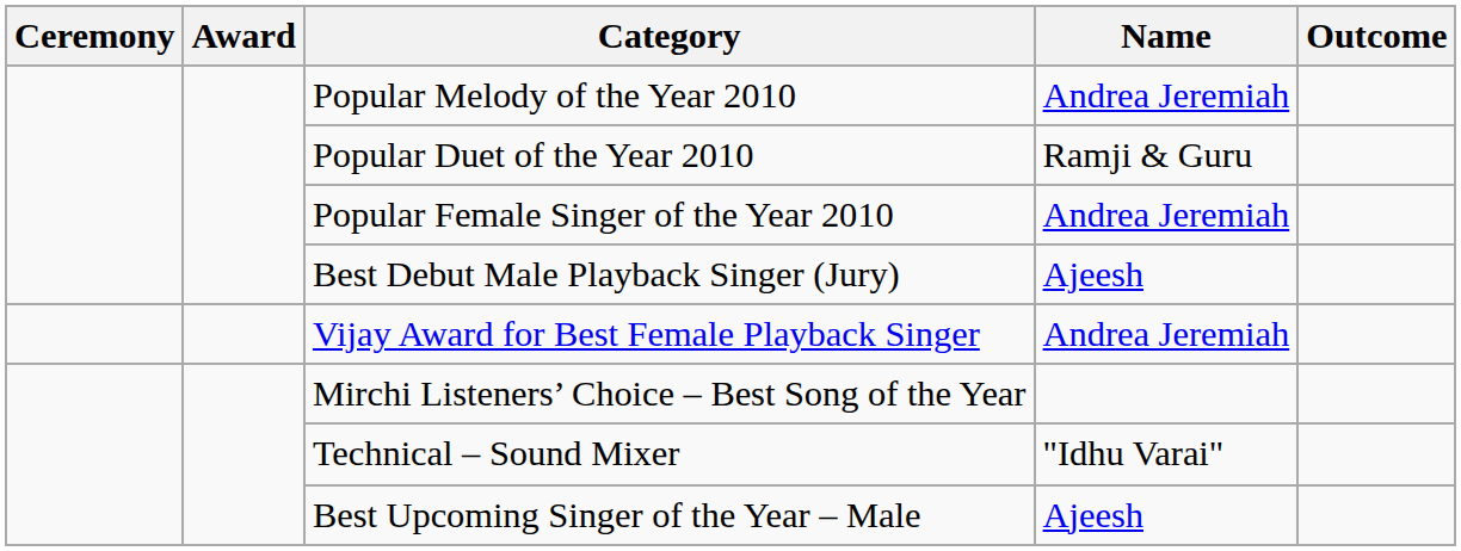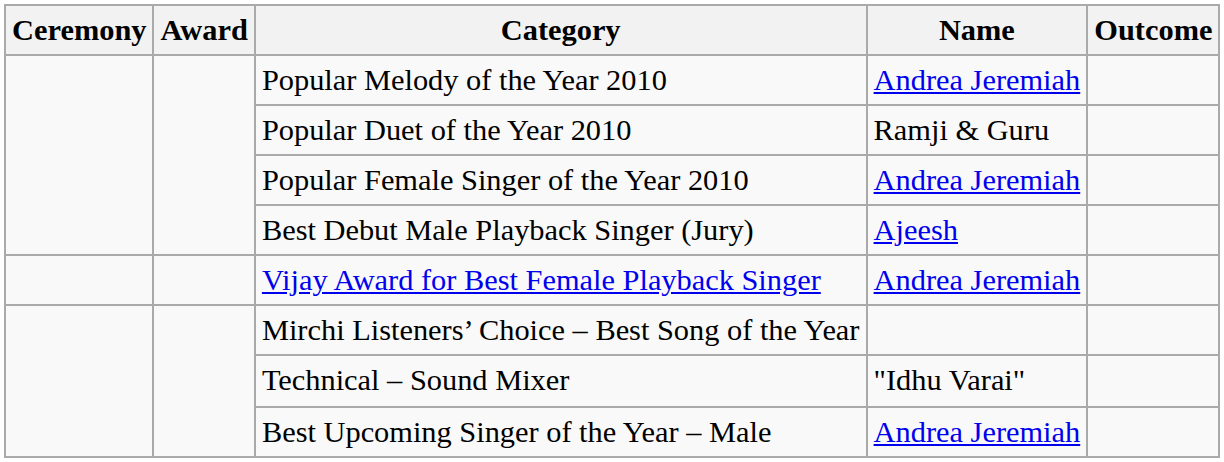Best Upcoming Singer of the Year – Male | Name: Ajeesh -> Andrea Jeremiah
